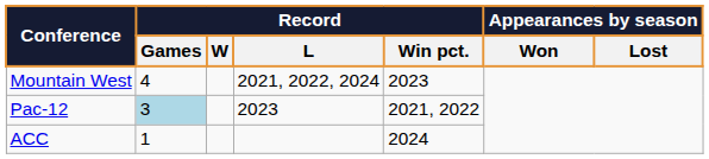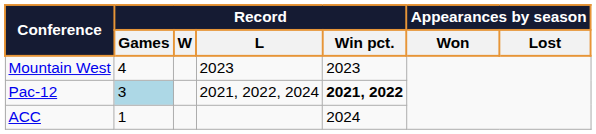Mountain West | Record / L: 2021, 2022, 2024 -> 2023
Pac-12 | Record / L: 2023 -> 2021, 2022, 2024
Pac-12 | Record / Win pct.: normal -> bold
